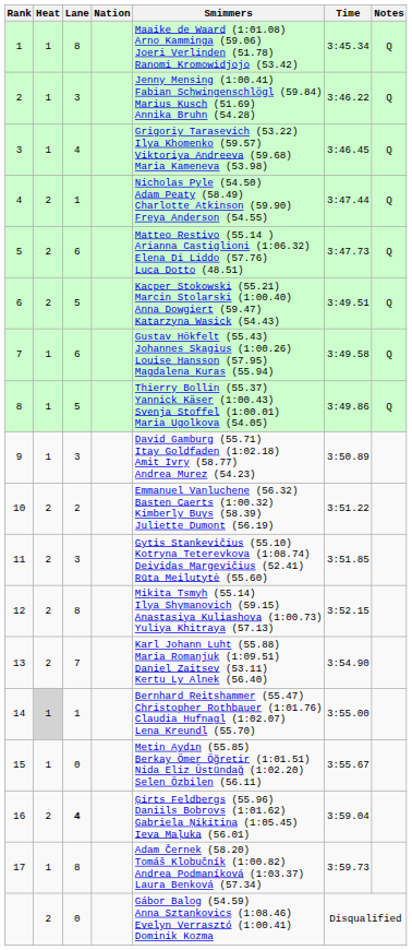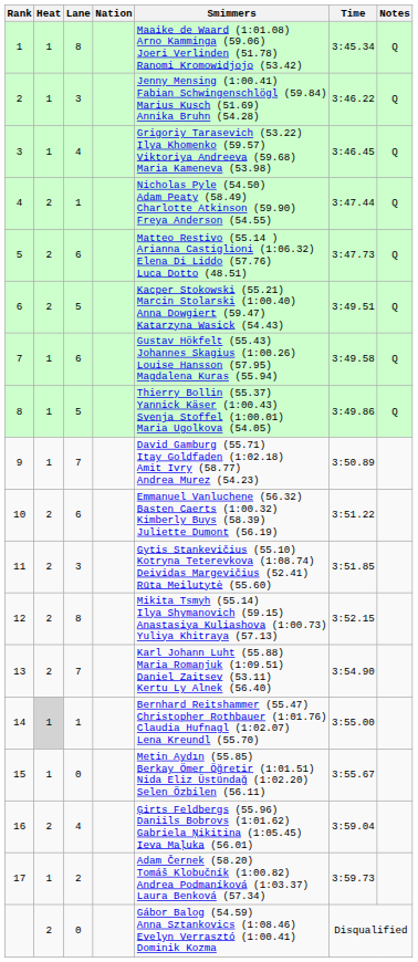9 | Lane: 3 -> 7
10 | Lane: 2 -> 6
16 | Lane: bold -> normal
17 | Lane: 8 -> 2
